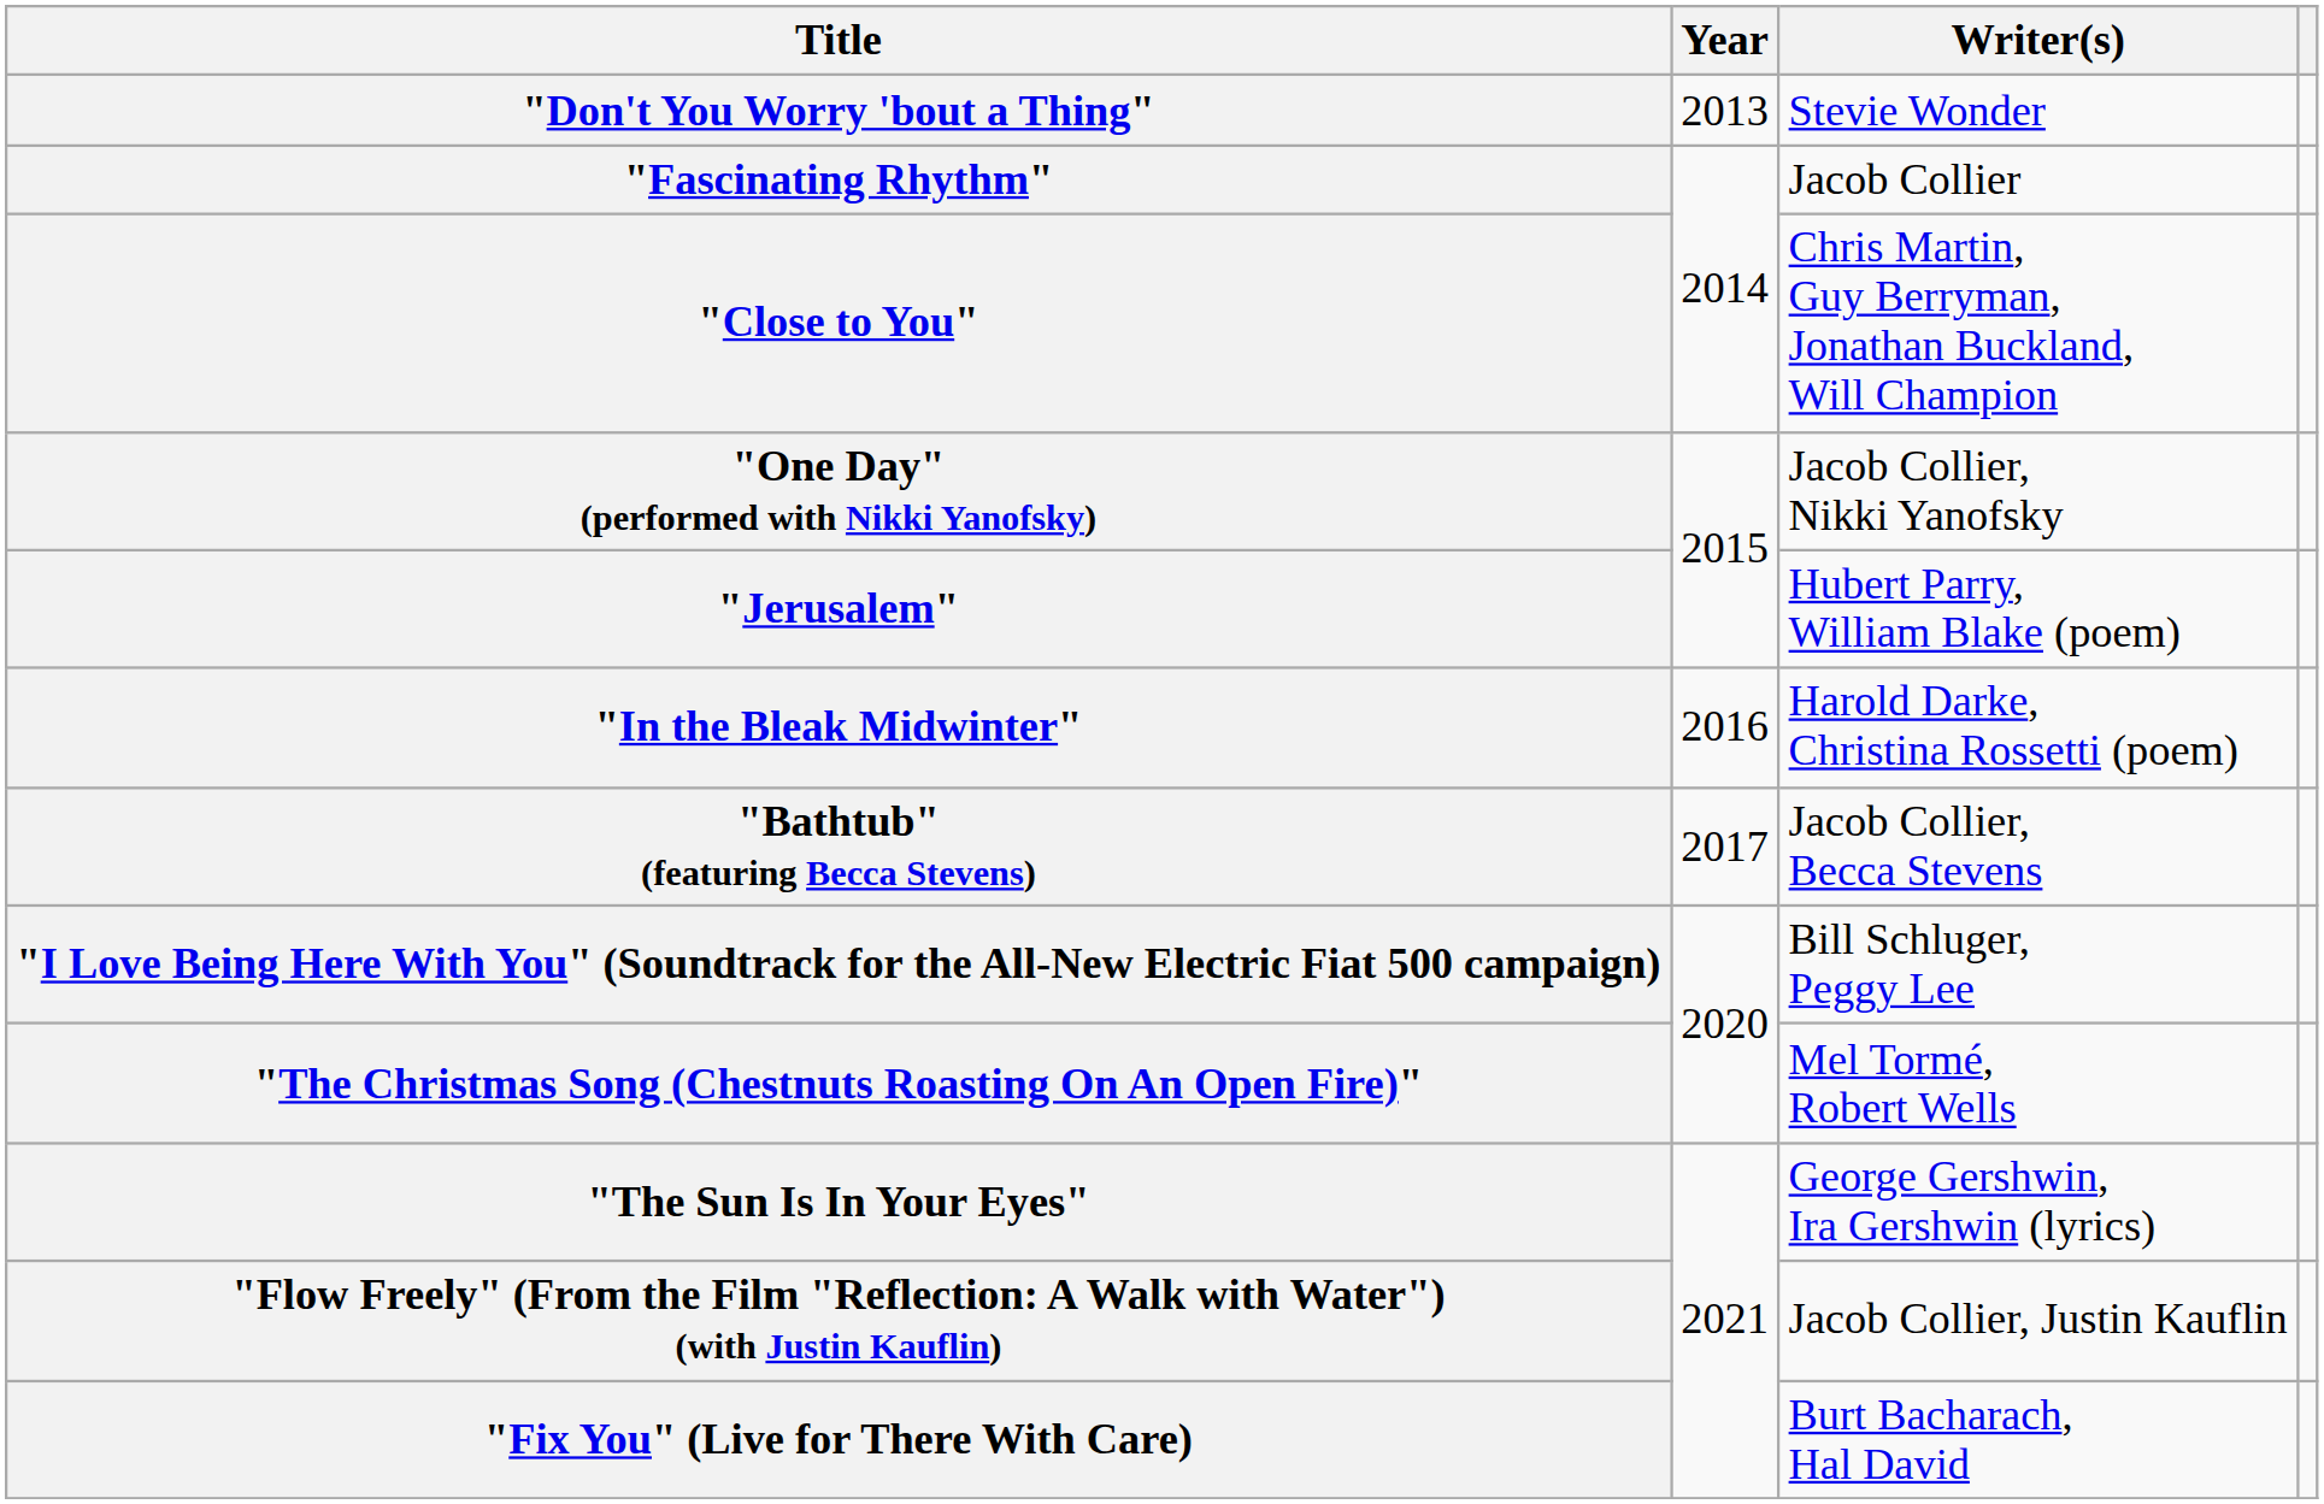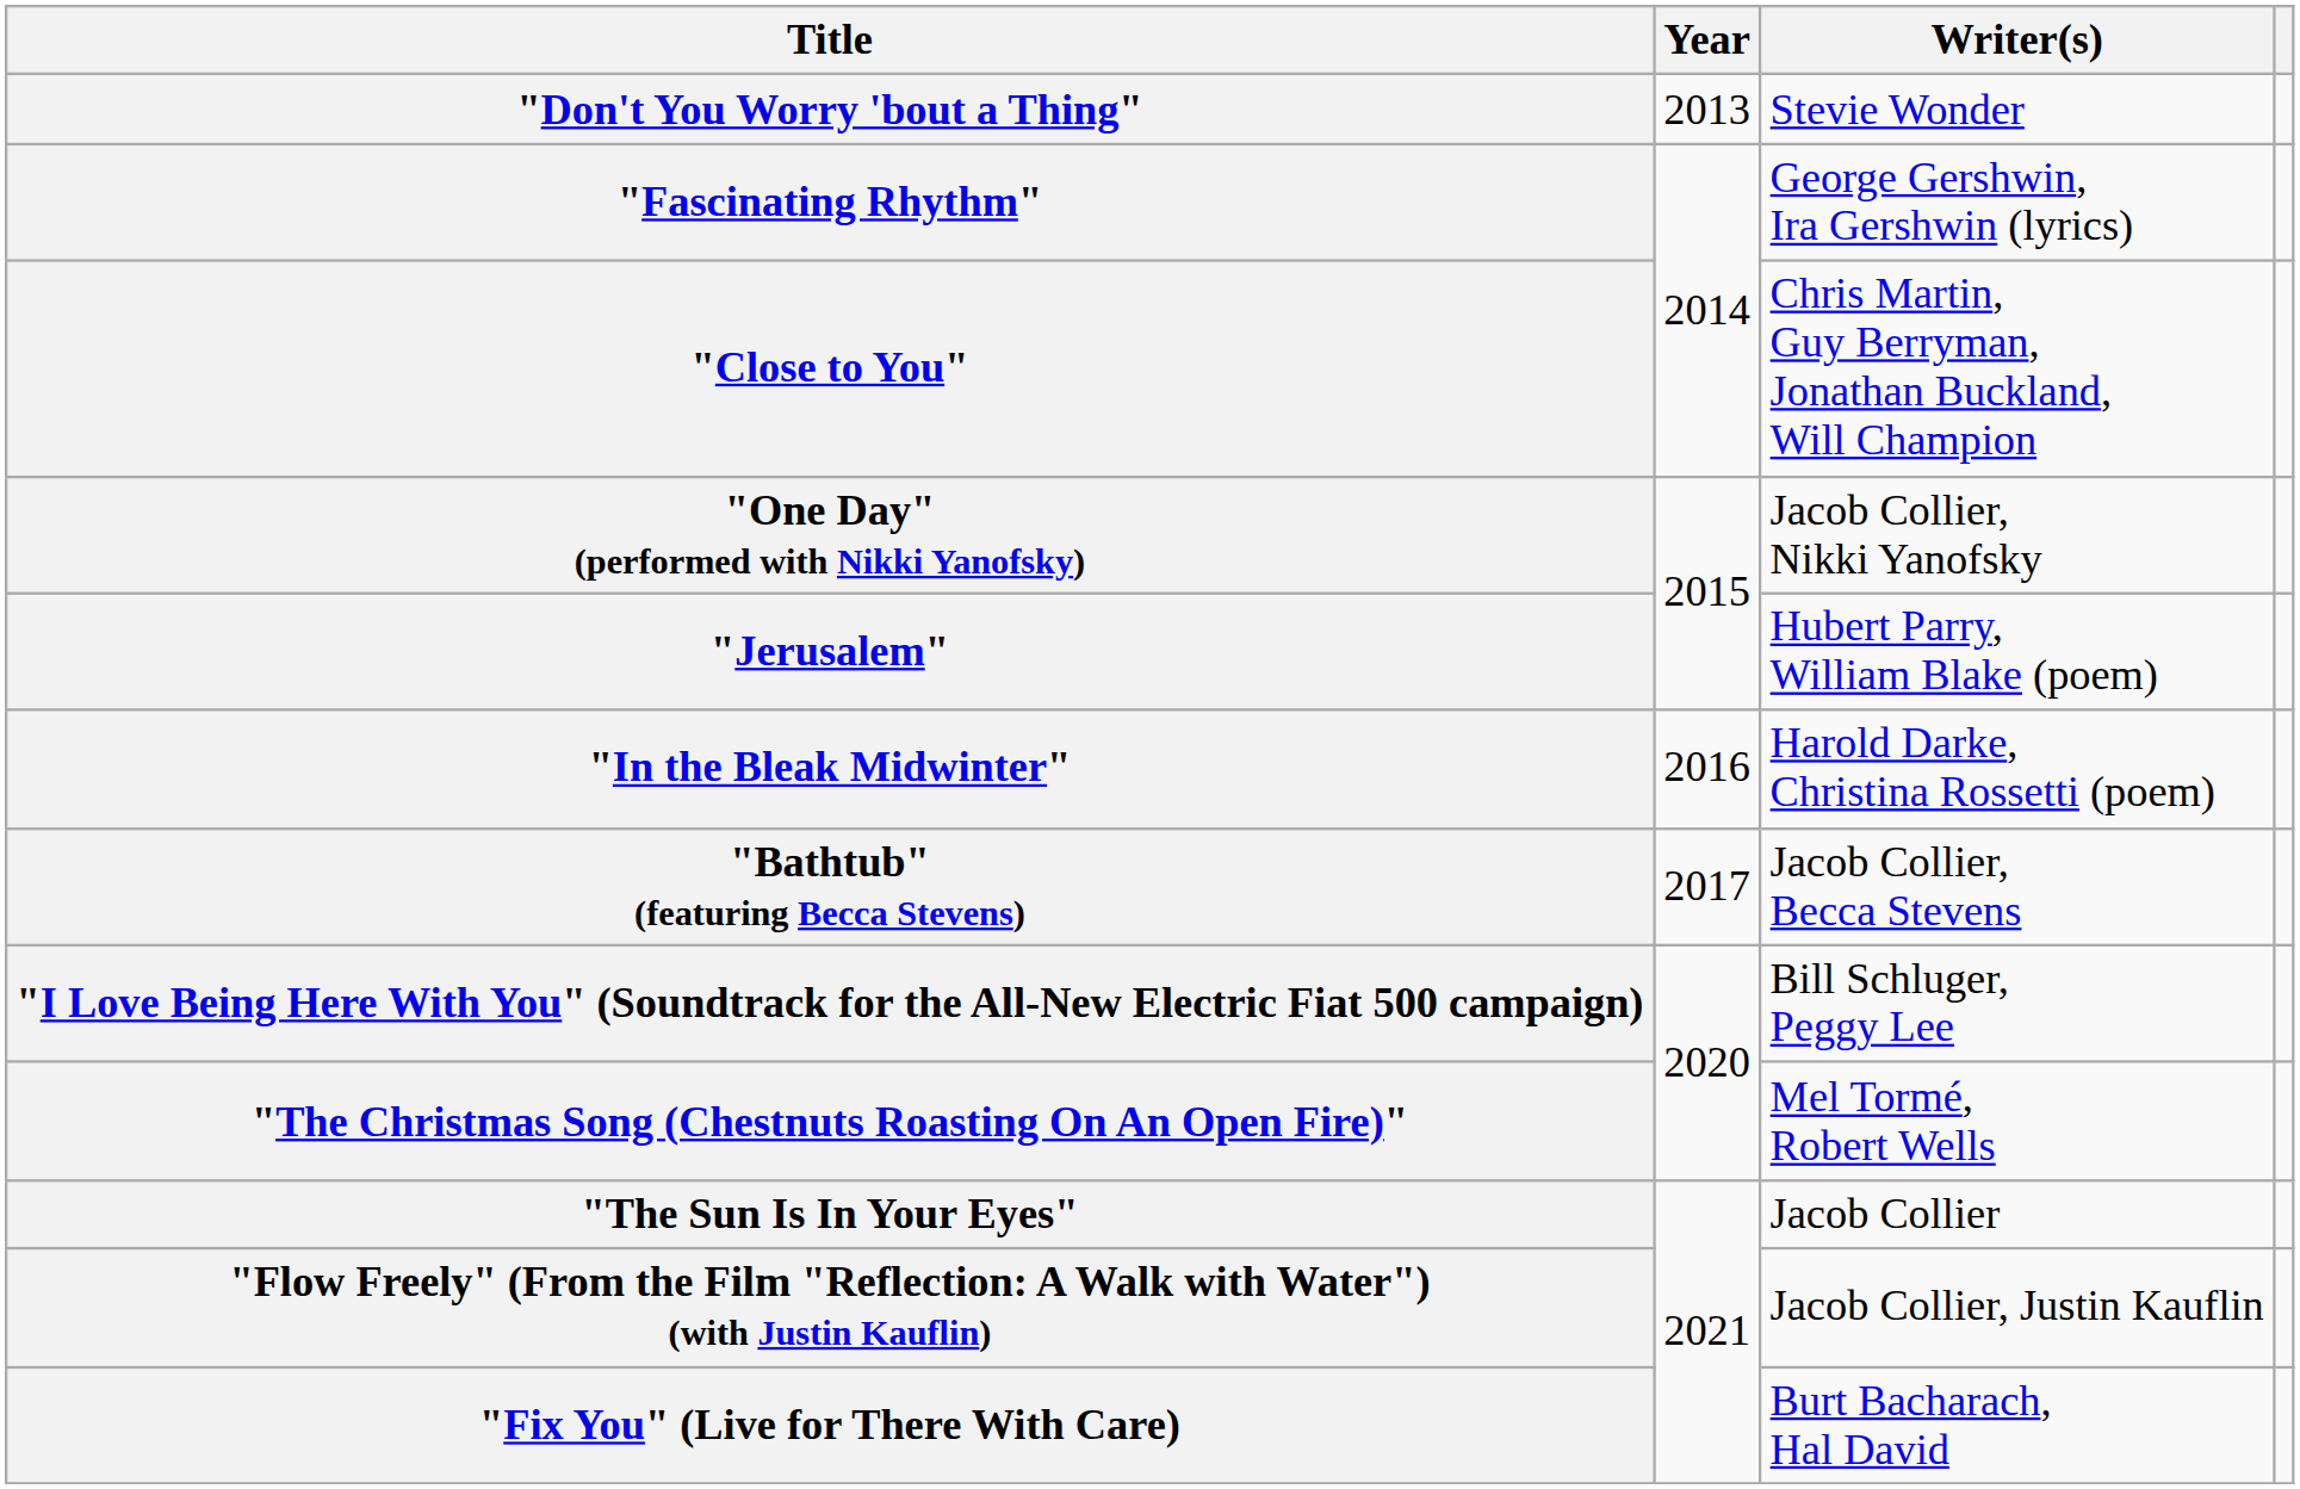"Fascinating Rhythm" | Writer(s): Jacob Collier -> George Gershwin, Ira Gershwin (lyrics)
"The Sun Is In Your Eyes" | Writer(s): George Gershwin, Ira Gershwin (lyrics) -> Jacob Collier
